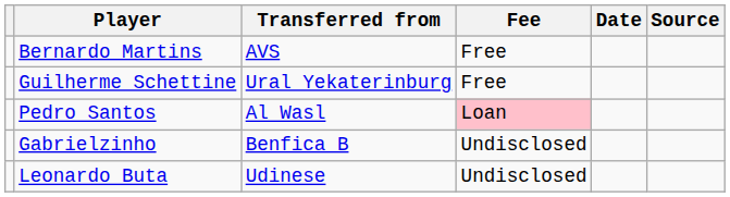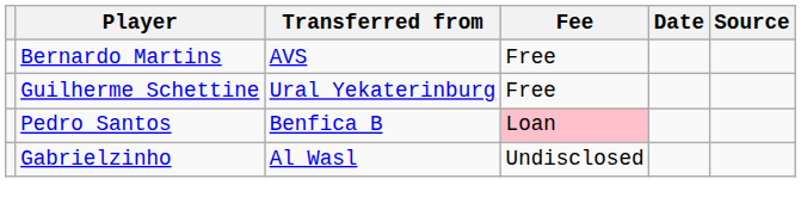Pedro Santos | Transferred from: Al Wasl -> Benfica B
Gabrielzinho | Transferred from: Benfica B -> Al Wasl
- row: Leonardo Buta | Udinese | Undisclosed
